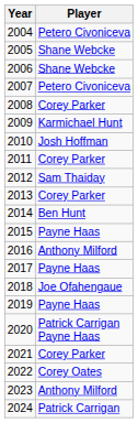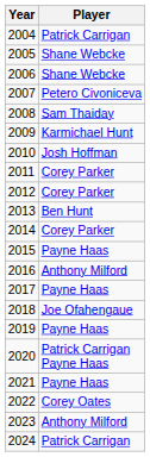2004 | Player: Petero Civoniceva -> Patrick Carrigan
2008 | Player: Corey Parker -> Sam Thaiday
2012 | Player: Sam Thaiday -> Corey Parker
2013 | Player: Corey Parker -> Ben Hunt
2014 | Player: Ben Hunt -> Corey Parker
2021 | Player: Corey Parker -> Payne Haas
